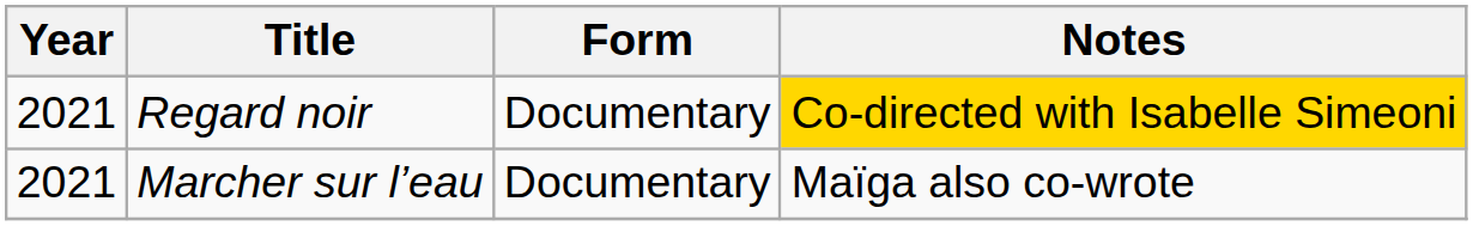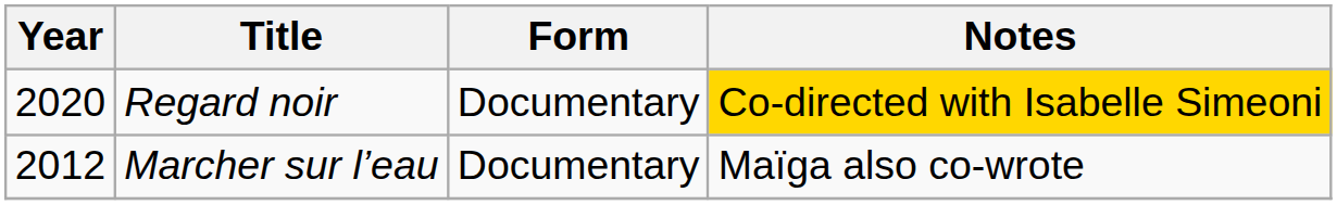Regard noir | Year: 2021 -> 2020
Marcher sur l’eau | Year: 2021 -> 2012
